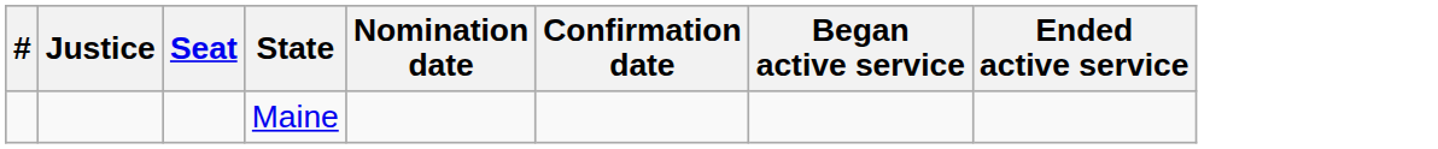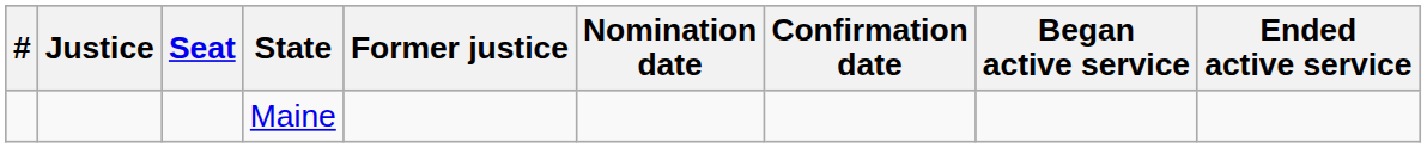+ column: Former justice
